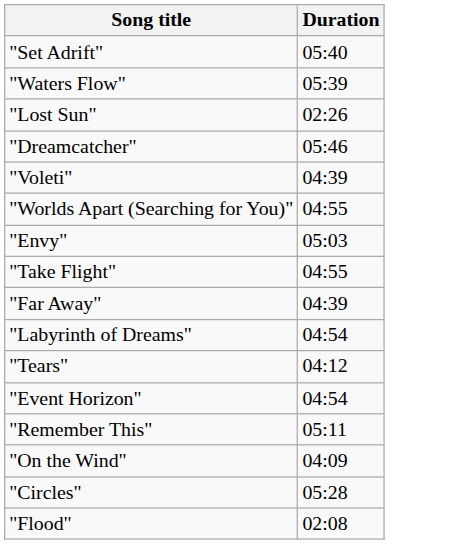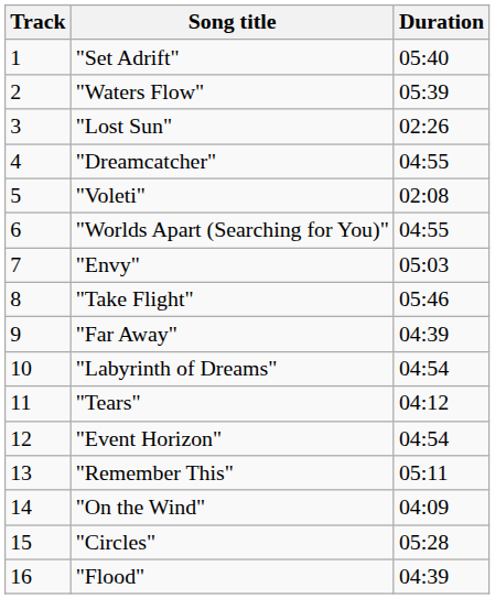+ column: Track | 1 | 2 | 3 | 4 | 5 | 6 | 7 | 8 | 9 | 10 | 11 | 12 | 13 | 14 | 15 | 16
"Dreamcatcher" | Duration: 05:46 -> 04:55
"Voleti" | Duration: 04:39 -> 02:08
"Take Flight" | Duration: 04:55 -> 05:46
"Flood" | Duration: 02:08 -> 04:39
